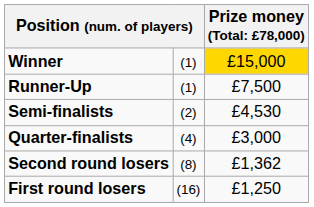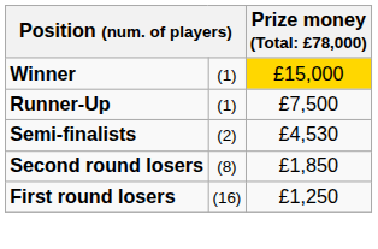- row: Quarter-finalists | (4) | £3,000
Second round losers | column 3: £1,362 -> £1,850
